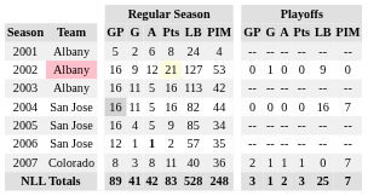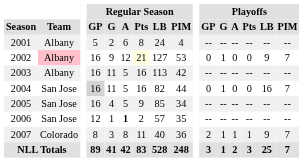2002 | Playoffs / PIM: 0 -> 7
2004 | Playoffs / G: 0 -> 1
2007 | Playoffs / LB: 0 -> 9
